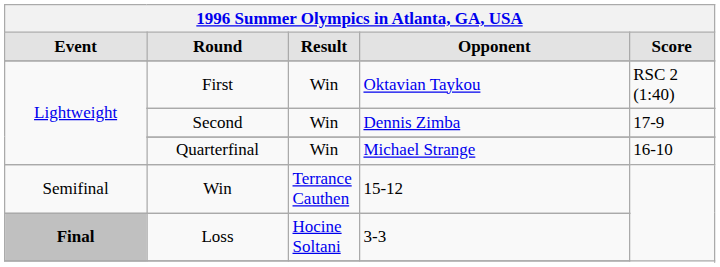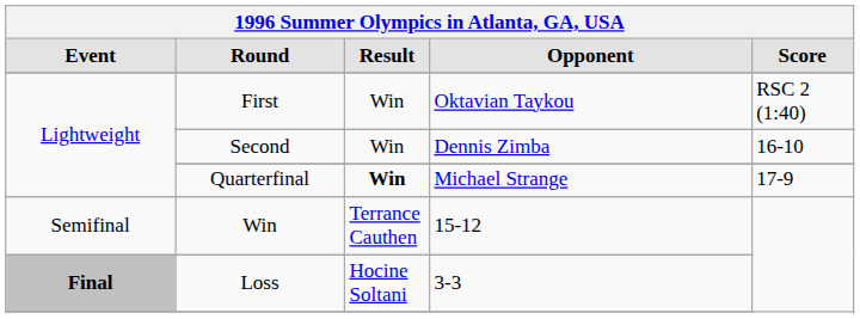Second | Score: 17-9 -> 16-10
Quarterfinal | Result: normal -> bold
Quarterfinal | Score: 16-10 -> 17-9
